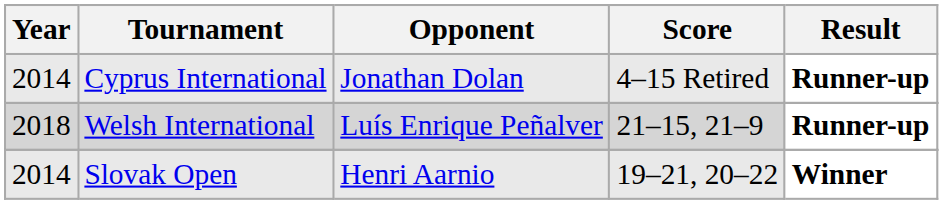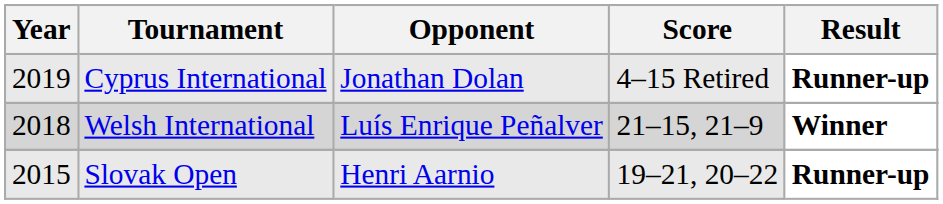Cyprus International | Year: 2014 -> 2019
Welsh International | Result: Runner-up -> Winner
Slovak Open | Year: 2014 -> 2015
Slovak Open | Result: Winner -> Runner-up
